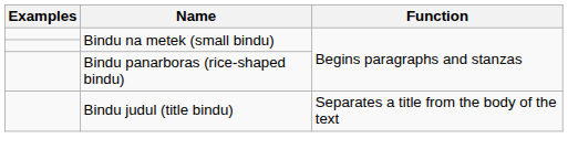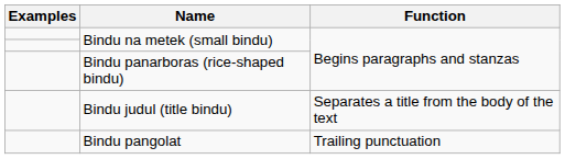+ row: Bindu pangolat | Trailing punctuation
